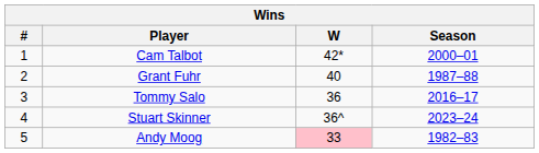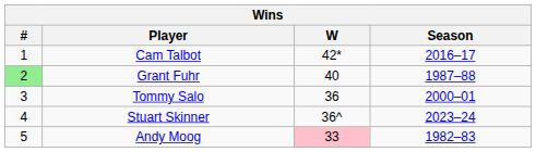Cam Talbot | Season: 2000–01 -> 2016–17
Grant Fuhr | #: no background -> lightgreen background
Tommy Salo | Season: 2016–17 -> 2000–01
